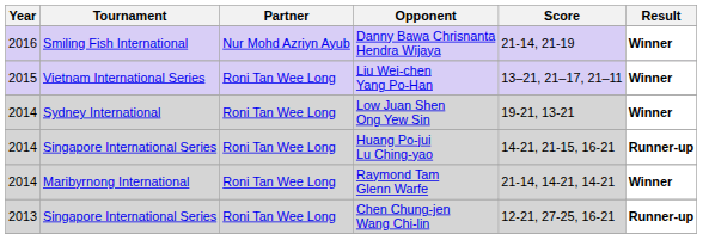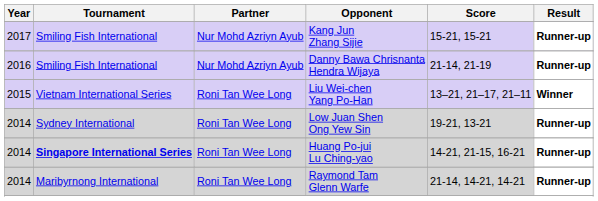+ row: 2017 | Smiling Fish International | Nur Mohd Azriyn Ayub | Kang Jun Zhang Sijie | 15-21, 15-21 | Runner-up
Danny Bawa Chrisnanta Hendra Wijaya | Result: Winner -> Runner-up
Low Juan Shen Ong Yew Sin | Result: Winner -> Runner-up
Huang Po-jui Lu Ching-yao | Tournament: normal -> bold
Raymond Tam Glenn Warfe | Result: Winner -> Runner-up
- row: 2013 | Singapore International Series | Roni Tan Wee Long | Chen Chung-jen Wang Chi-lin | 12-21, 27-25, 16-21 | Runner-up
